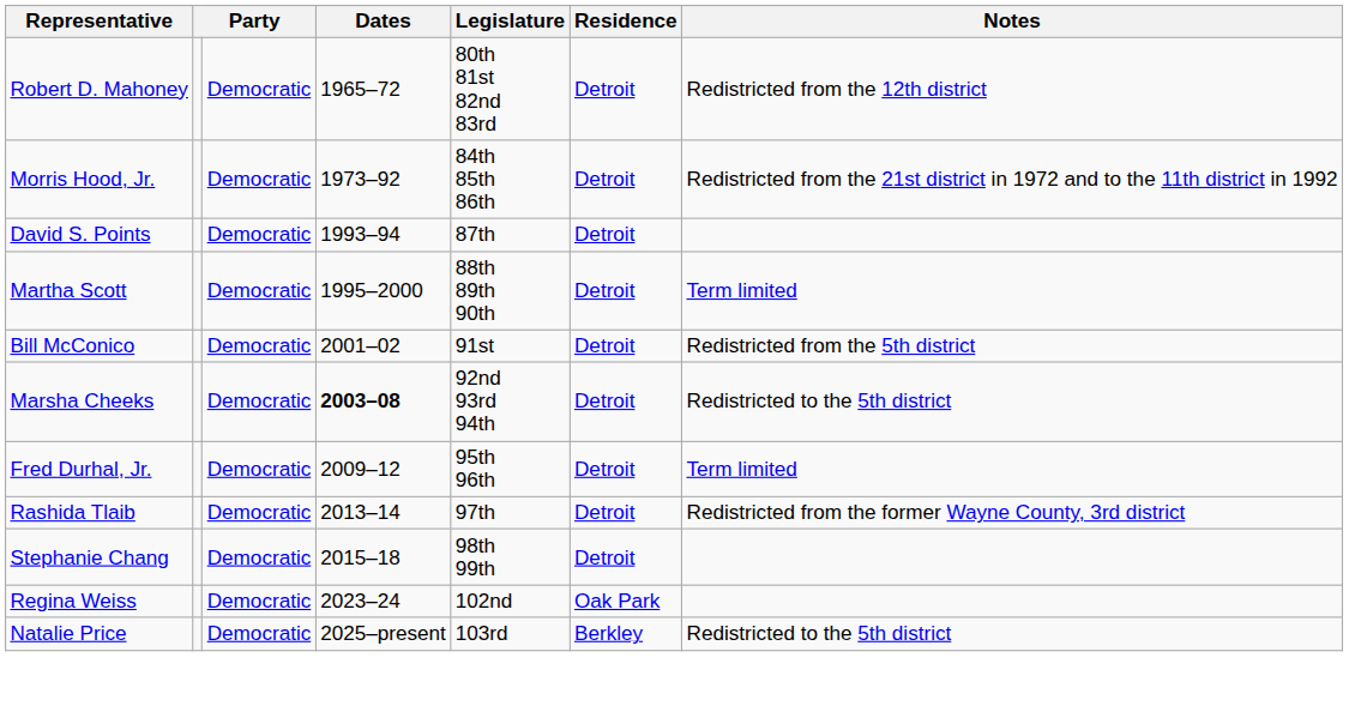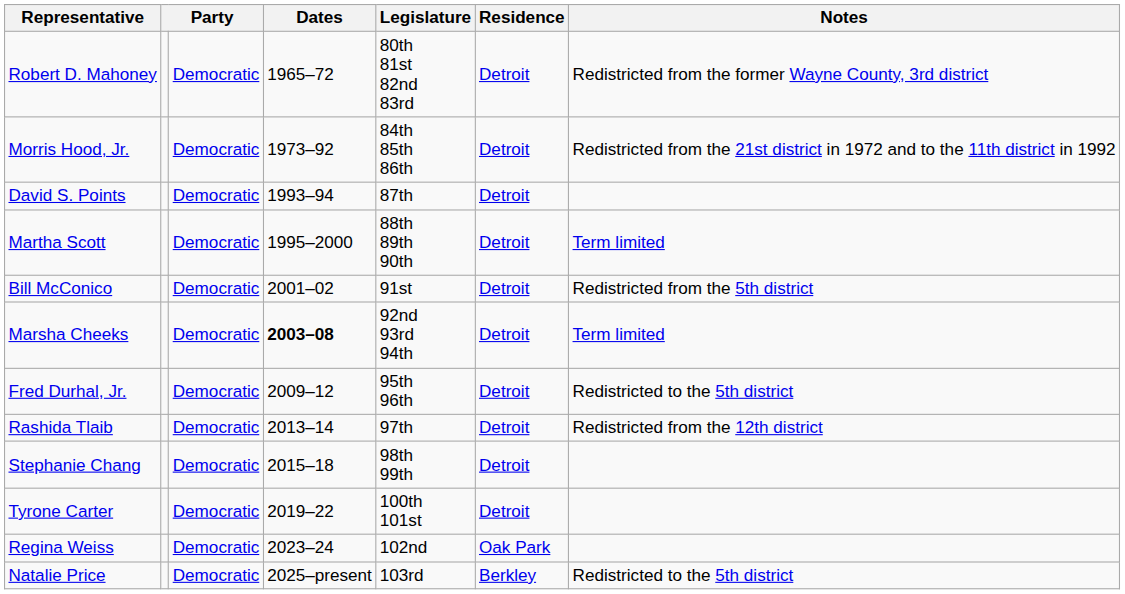Robert D. Mahoney | Notes: Redistricted from the 12th district -> Redistricted from the former Wayne County, 3rd district
Marsha Cheeks | Notes: Redistricted to the 5th district -> Term limited
Fred Durhal, Jr. | Notes: Term limited -> Redistricted to the 5th district
Rashida Tlaib | Notes: Redistricted from the former Wayne County, 3rd district -> Redistricted from the 12th district
+ row: Tyrone Carter | Democratic | 2019–22 | 100th 101st | Detroit
